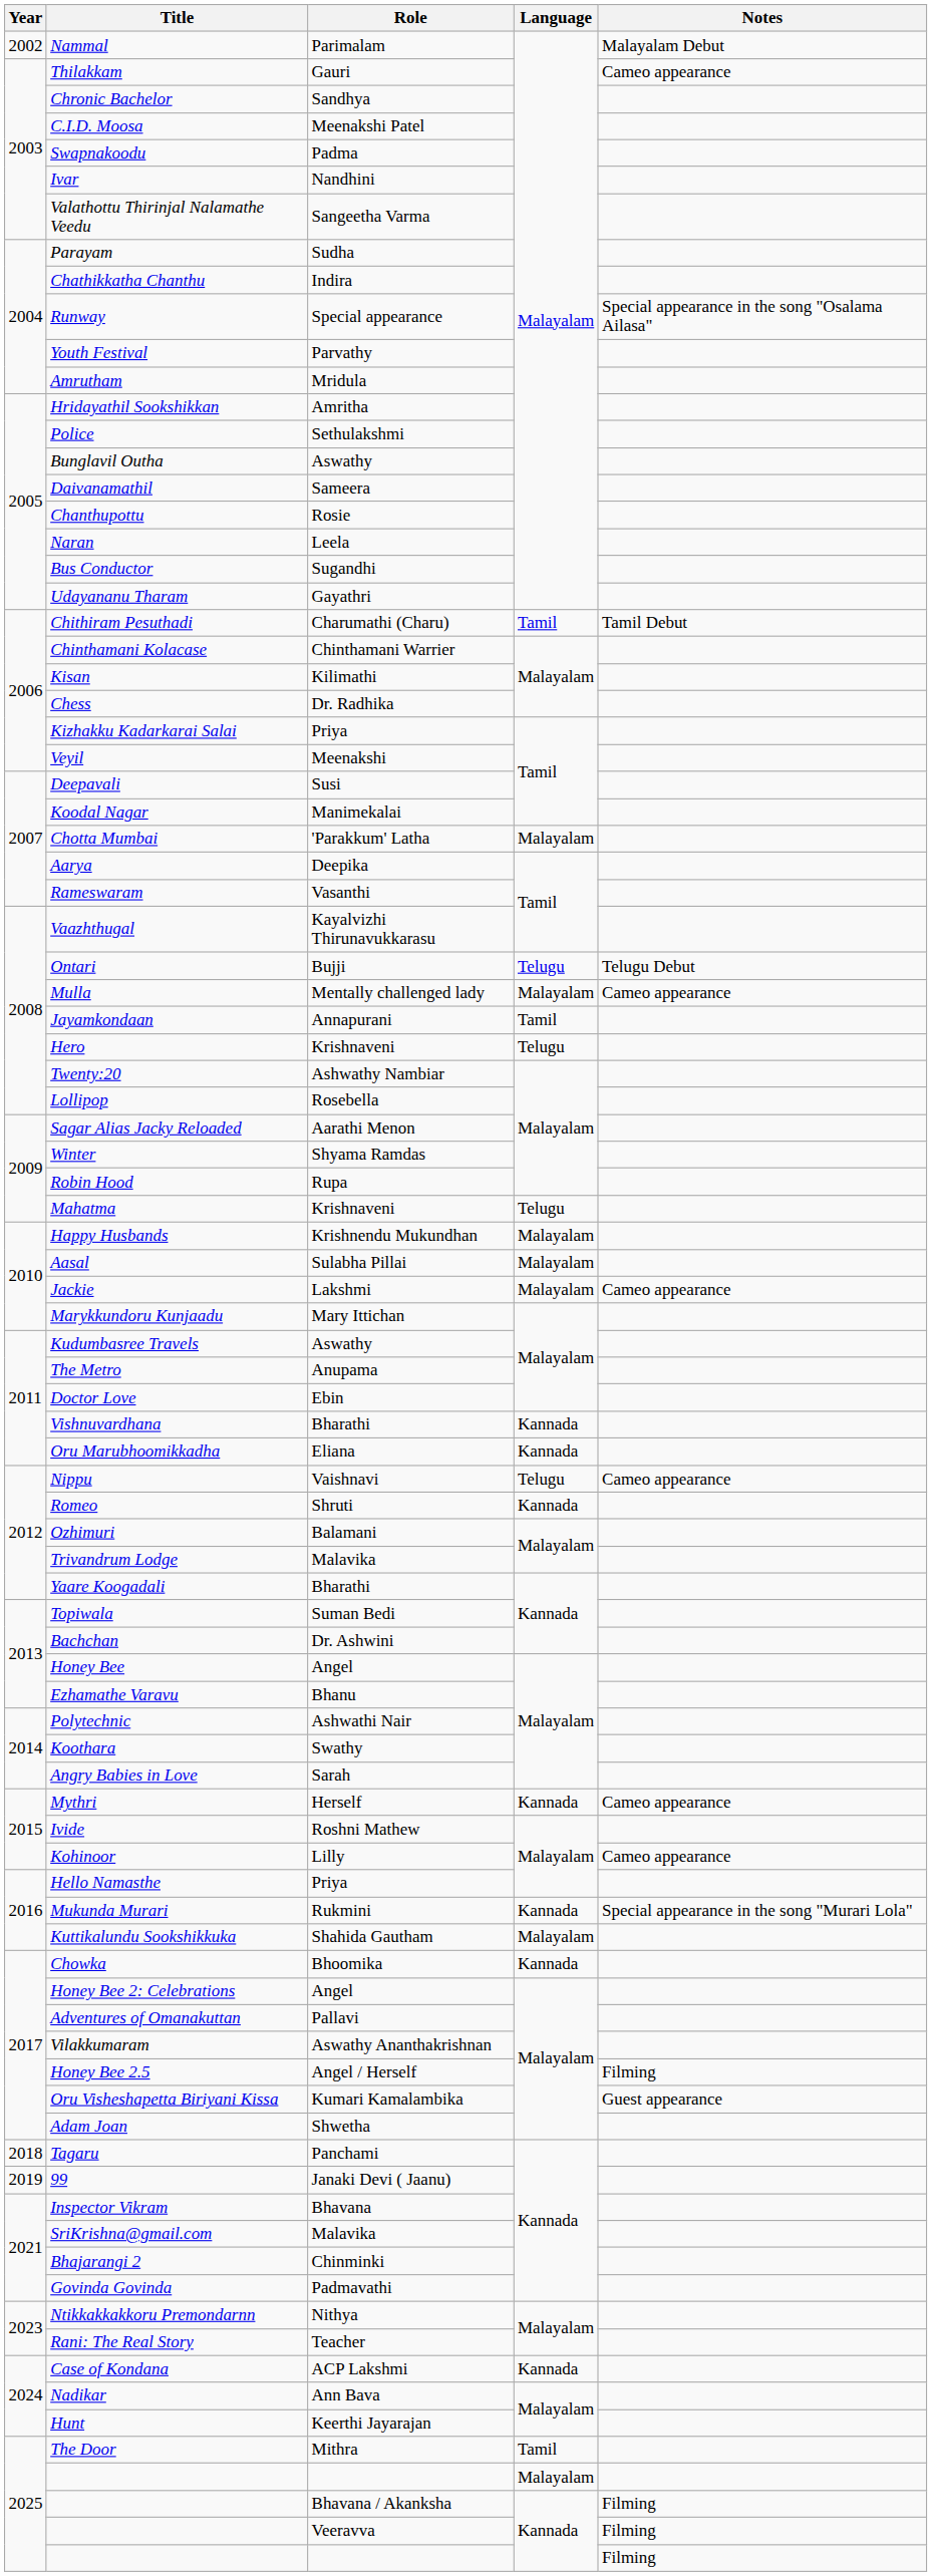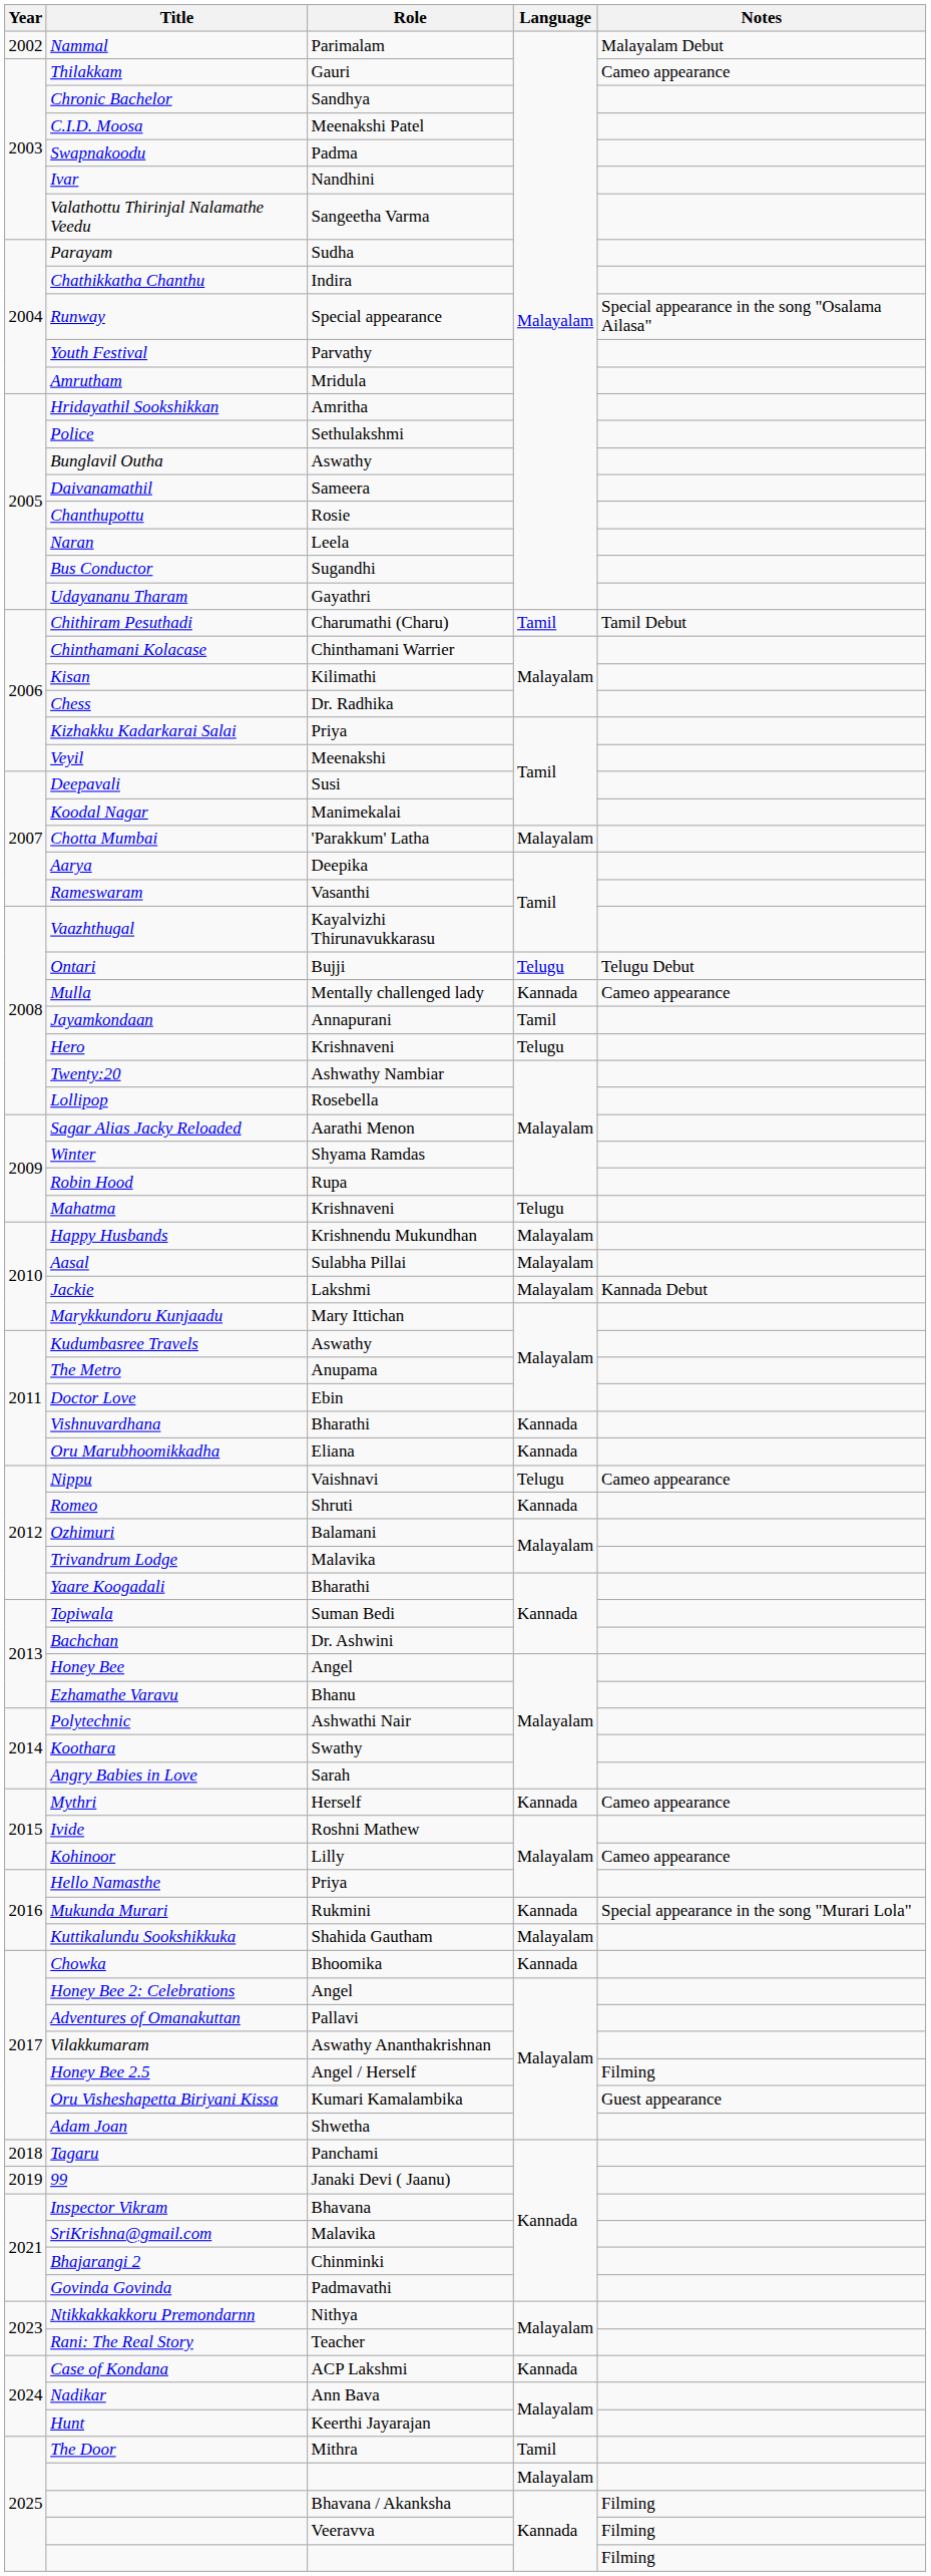Mulla | Language: Malayalam -> Kannada
Jackie | Notes: Cameo appearance -> Kannada Debut
